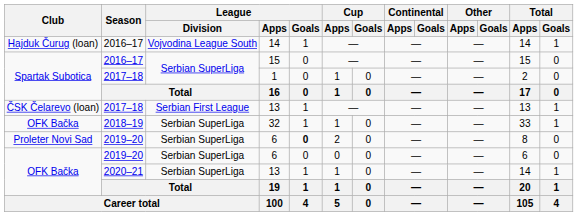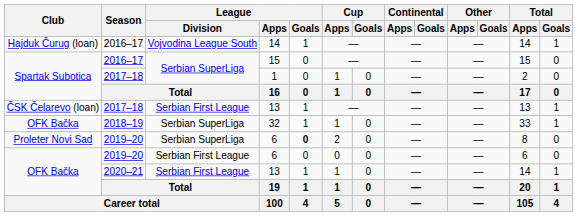OFK Bačka / 6 | League / Division: Serbian SuperLiga -> Serbian First League
OFK Bačka / 13 | League / Division: Serbian SuperLiga -> Serbian First League
